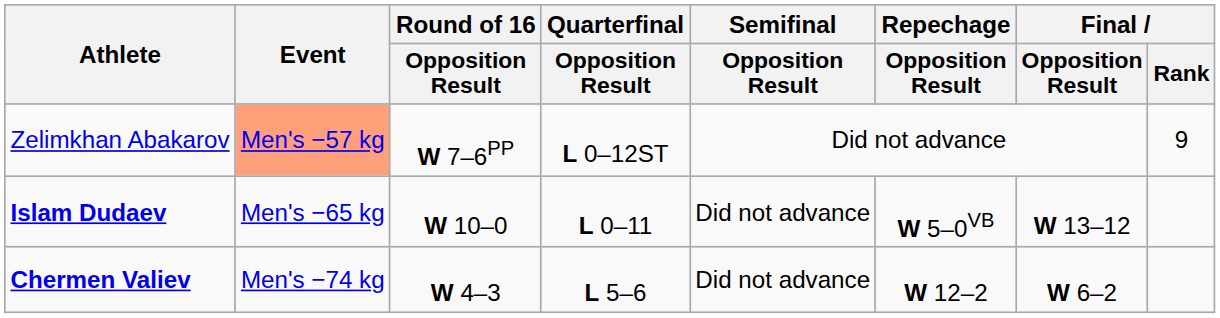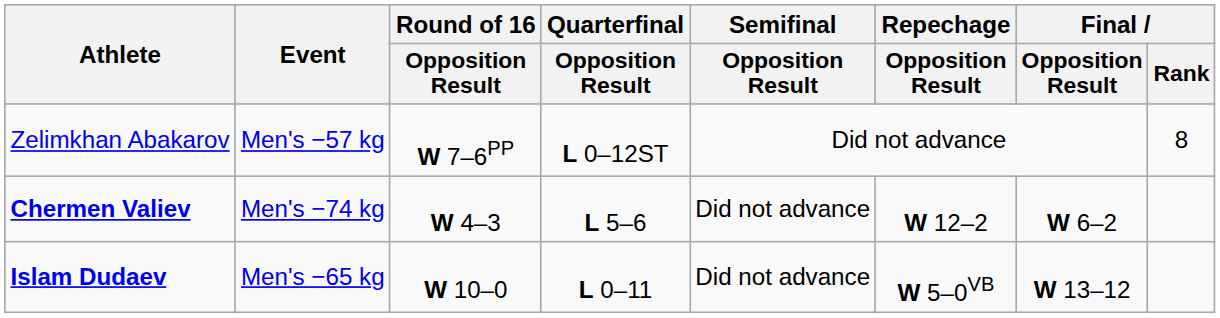Zelimkhan Abakarov | Event: lightsalmon background -> no background
Zelimkhan Abakarov | Final / Rank: 9 -> 8
rows swapped: Islam Dudaev <-> Chermen Valiev
